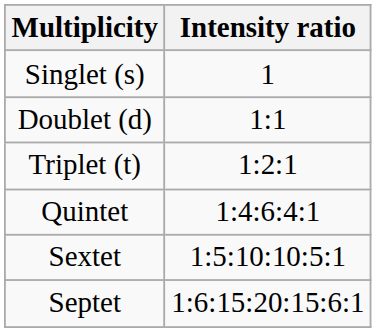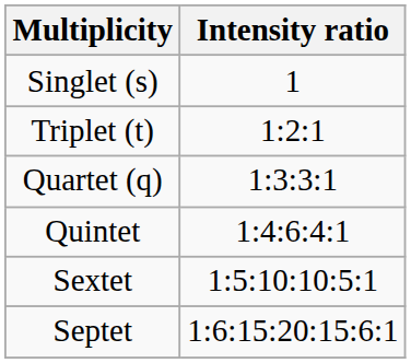- row: Doublet (d) | 1:1
+ row: Quartet (q) | 1:3:3:1
